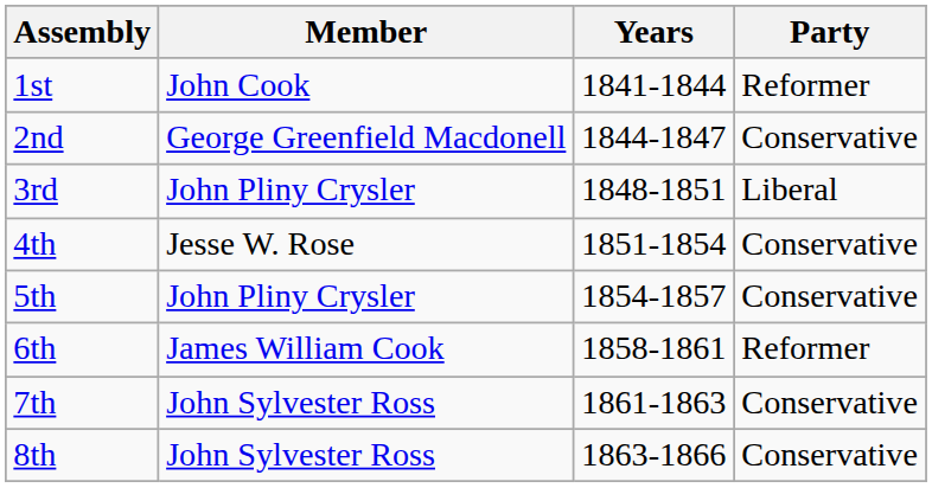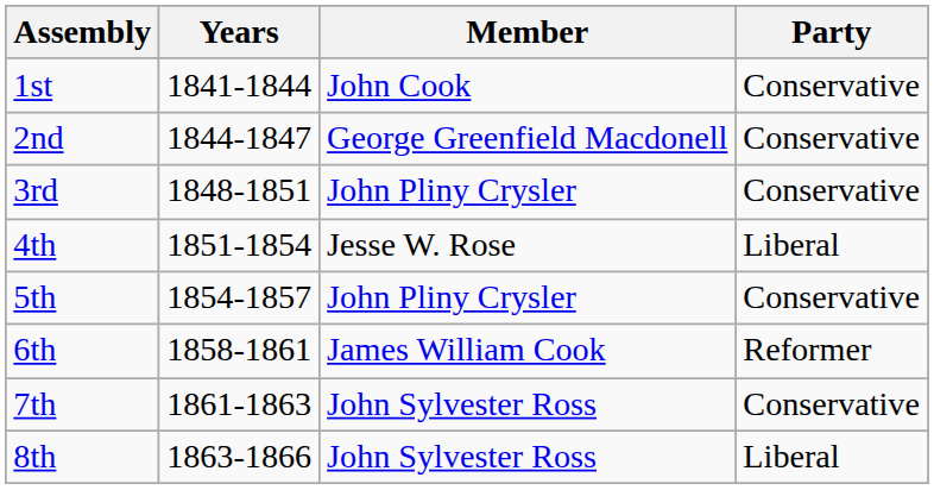columns swapped: Years <-> Member
1st | Party: Reformer -> Conservative
3rd | Party: Liberal -> Conservative
4th | Party: Conservative -> Liberal
8th | Party: Conservative -> Liberal
